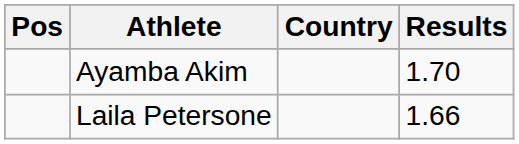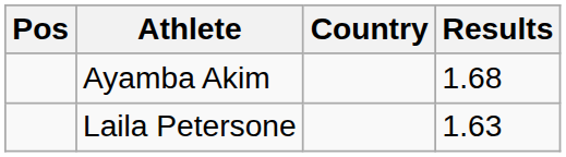Ayamba Akim | Results: 1.70 -> 1.68
Laila Petersone | Results: 1.66 -> 1.63
